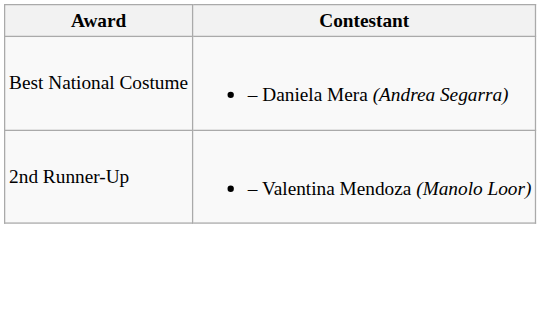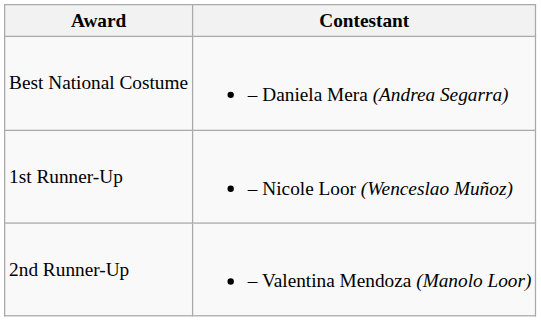+ row: 1st Runner-Up | – Nicole Loor (Wenceslao Muñoz)
